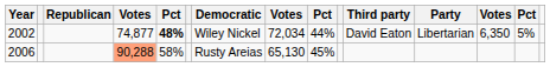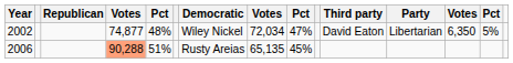2002 | column 5: bold -> normal
2002 | column 9: 44% -> 47%
2006 | column 5: 58% -> 51%
2006 | column 8: 65,130 -> 65,135
